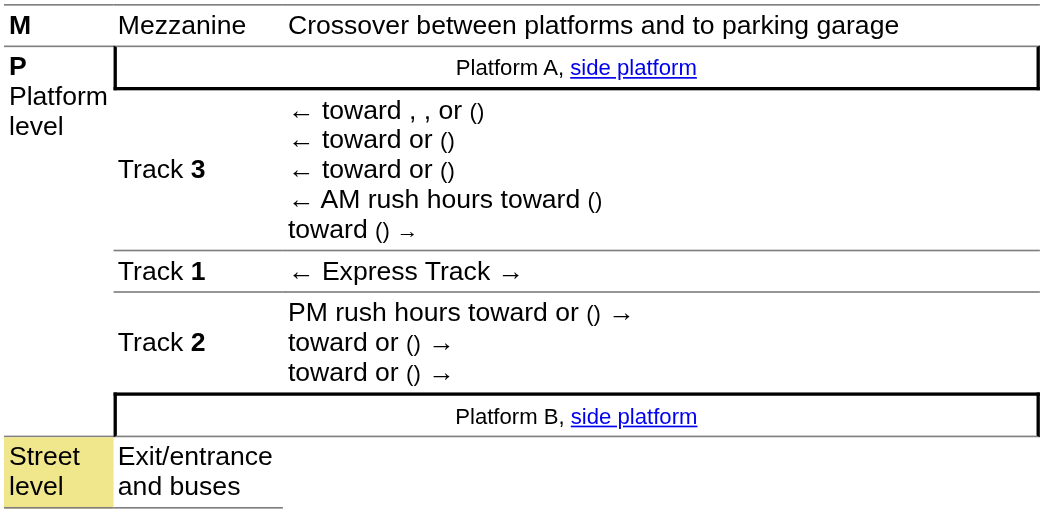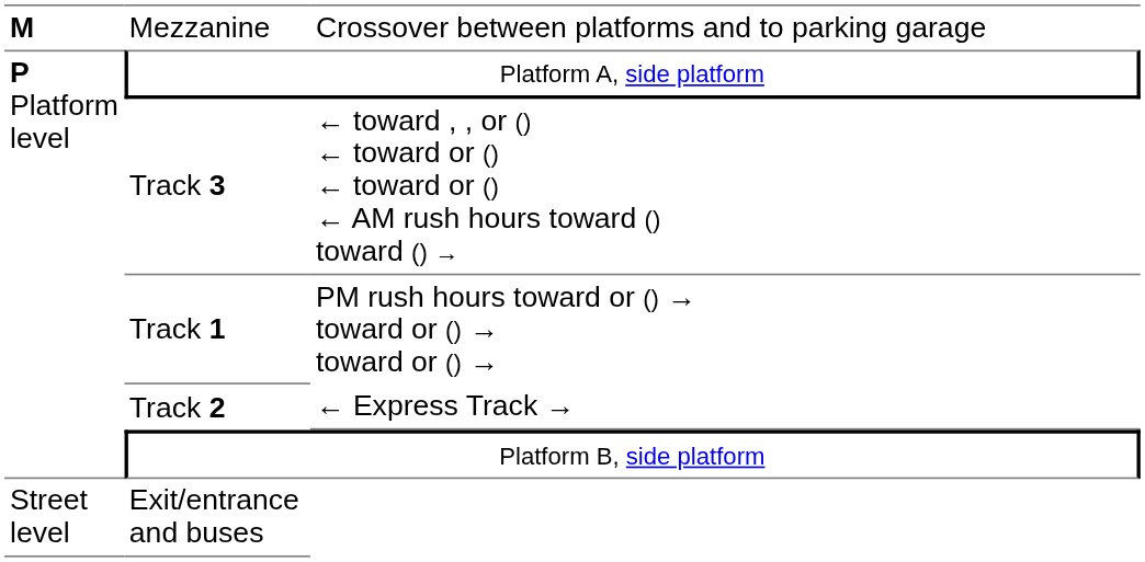Track 1 | column 3: ← Express Track → -> PM rush hours toward or () → toward or () → toward or () →
Track 2 | column 3: PM rush hours toward or () → toward or () → toward or () → -> ← Express Track →
Exit/entrance and buses | column 1: khaki background -> no background
